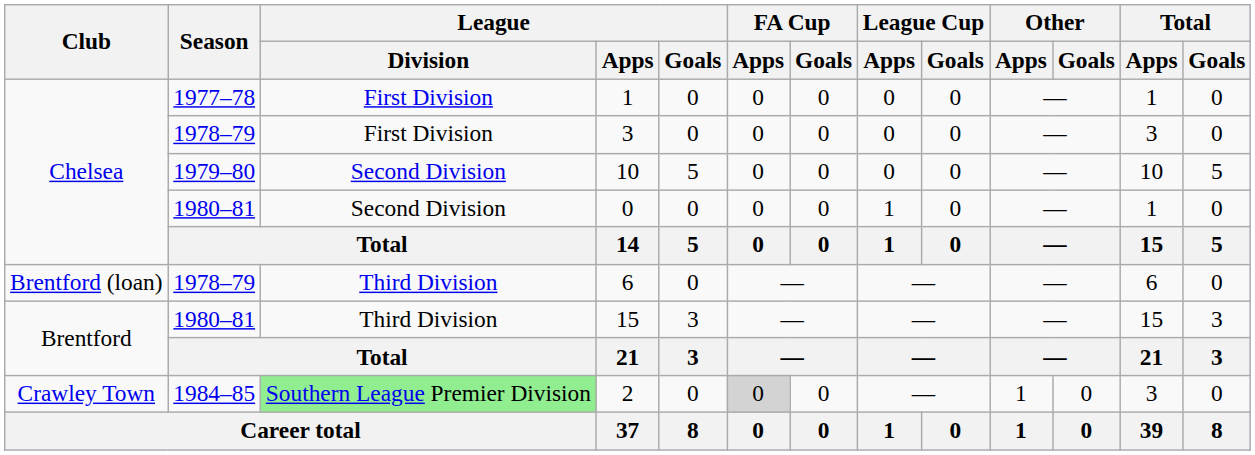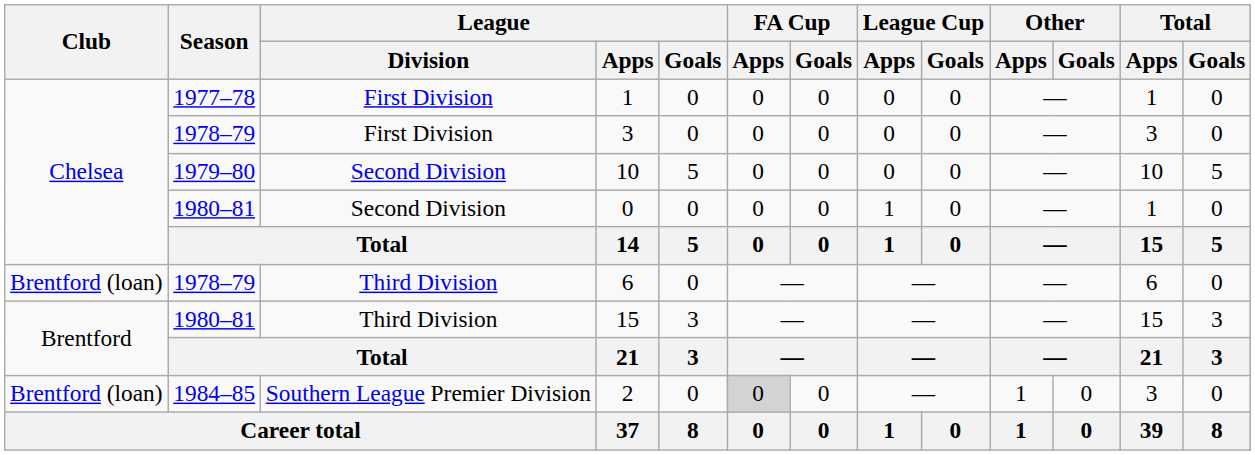2 | Club: Crawley Town -> Brentford (loan)
2 | League / Division: lightgreen background -> no background
